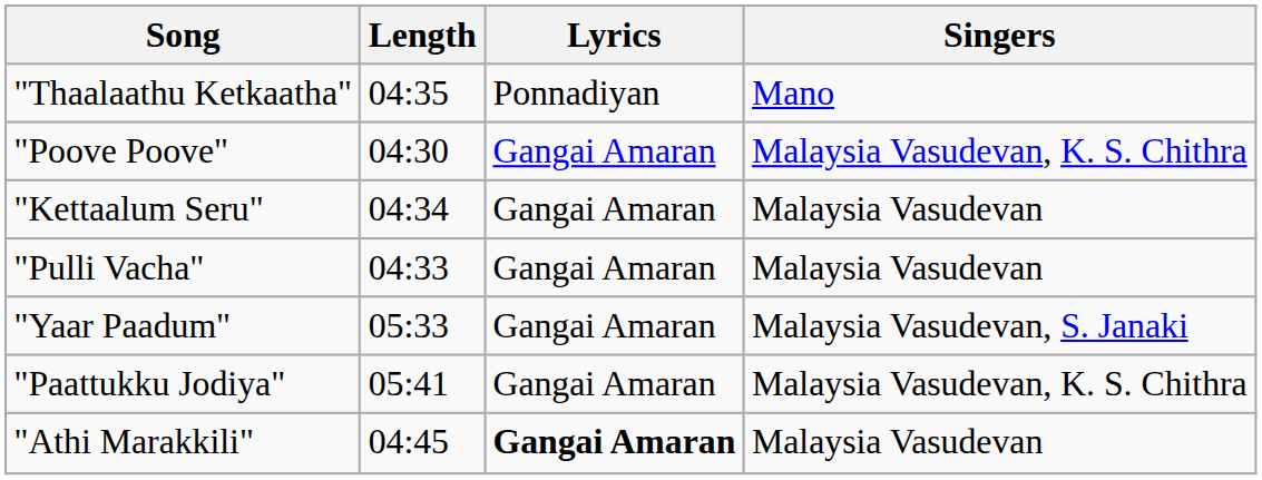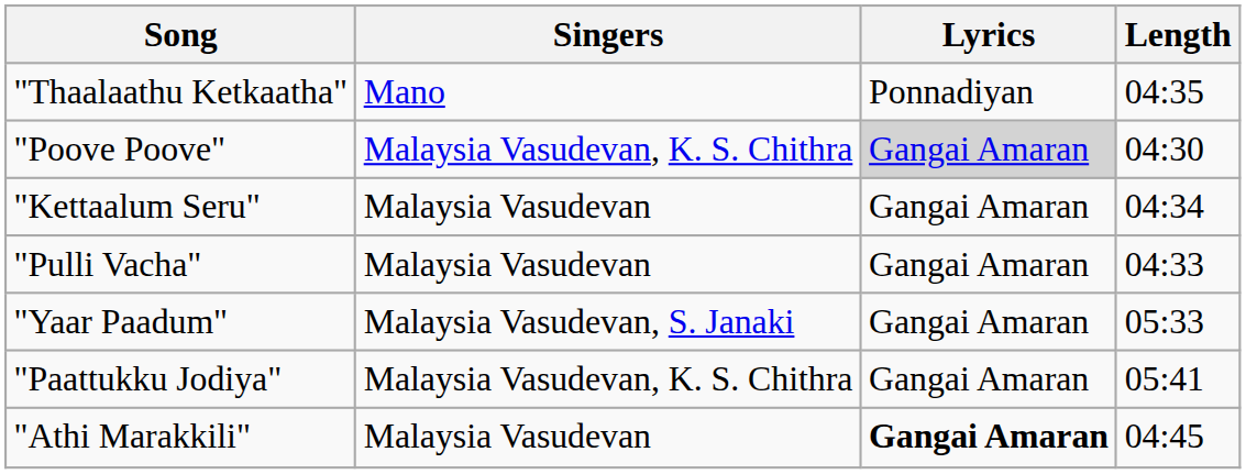columns swapped: Singers <-> Length
"Poove Poove" | Lyrics: no background -> lightgrey background
